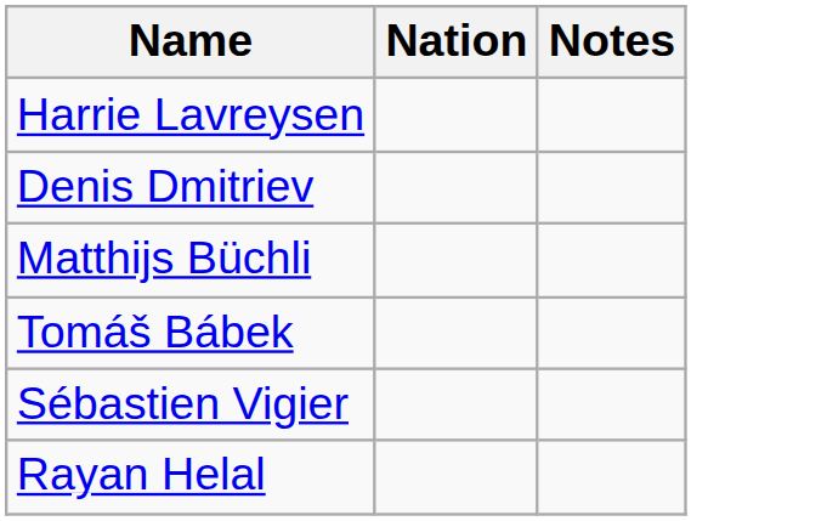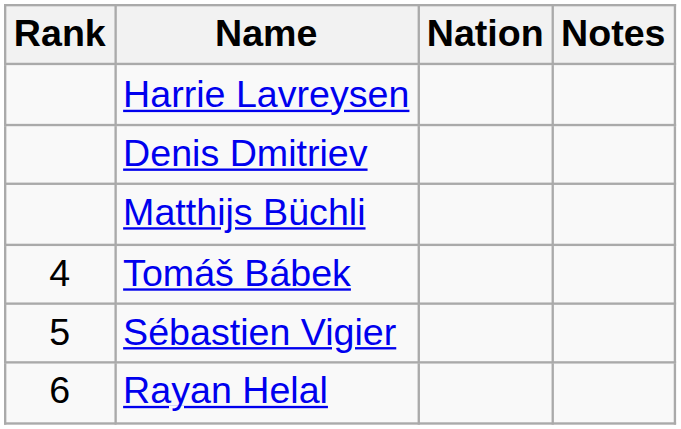+ column: Rank | 4 | 5 | 6
